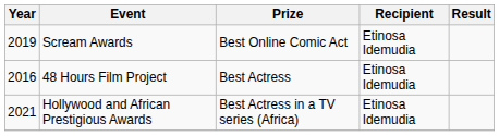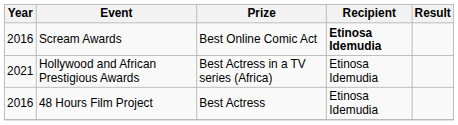Scream Awards | Year: 2019 -> 2016
Scream Awards | Recipient: normal -> bold
rows swapped: 48 Hours Film Project <-> Hollywood and African Prestigious Awards
